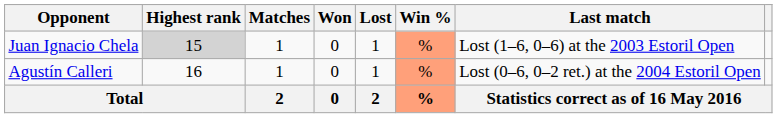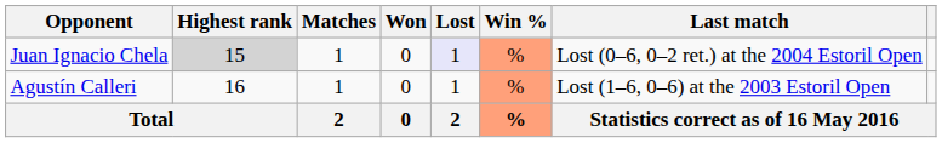Juan Ignacio Chela | Lost: no background -> lavender background
Juan Ignacio Chela | Last match: Lost (1–6, 0–6) at the 2003 Estoril Open -> Lost (0–6, 0–2 ret.) at the 2004 Estoril Open
Agustín Calleri | Last match: Lost (0–6, 0–2 ret.) at the 2004 Estoril Open -> Lost (1–6, 0–6) at the 2003 Estoril Open
